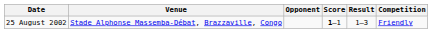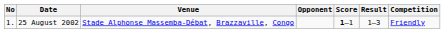+ column: No | 1.
